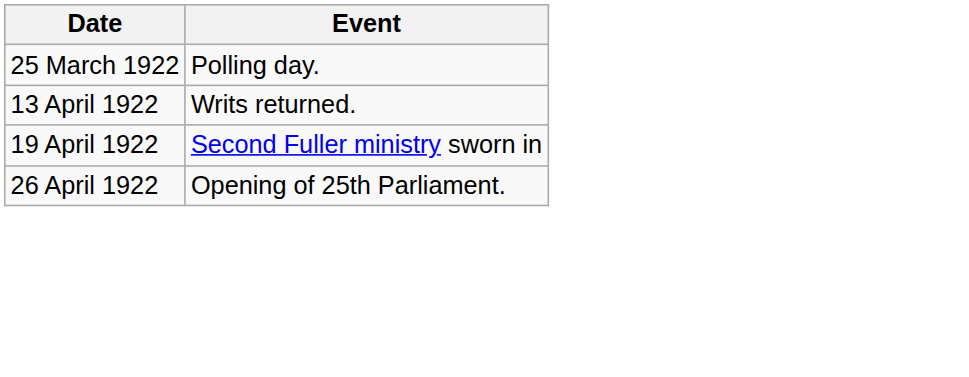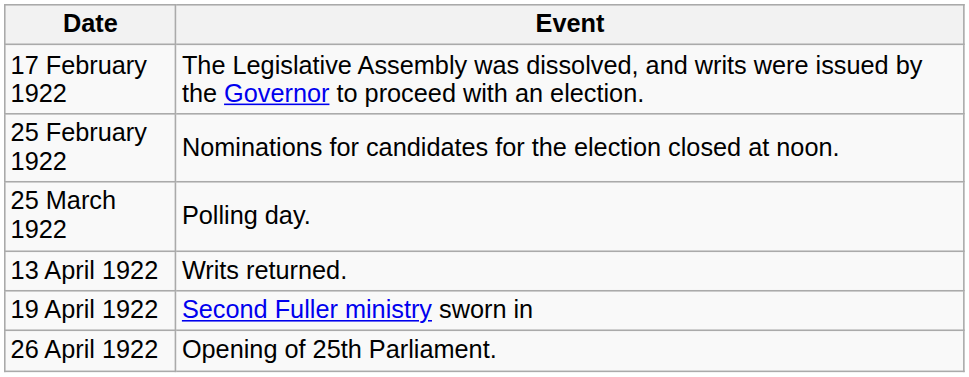+ row: 17 February 1922 | The Legislative Assembly was dissolved, and writs were issued by the Governor to proceed with an election.
+ row: 25 February 1922 | Nominations for candidates for the election closed at noon.
